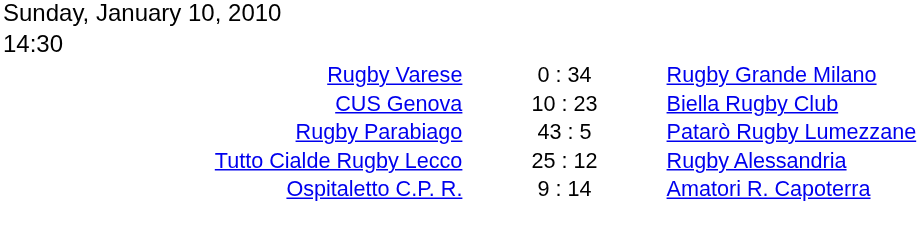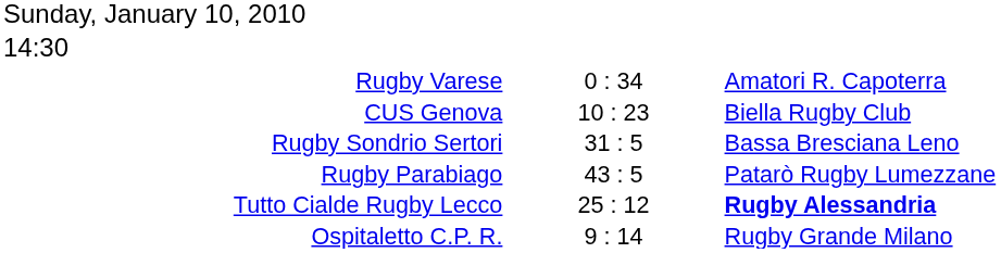Rugby Varese | column 3: Rugby Grande Milano -> Amatori R. Capoterra
+ row: Rugby Sondrio Sertori | 31 : 5 | Bassa Bresciana Leno
Tutto Cialde Rugby Lecco | column 3: normal -> bold
Ospitaletto C.P. R. | column 3: Amatori R. Capoterra -> Rugby Grande Milano
